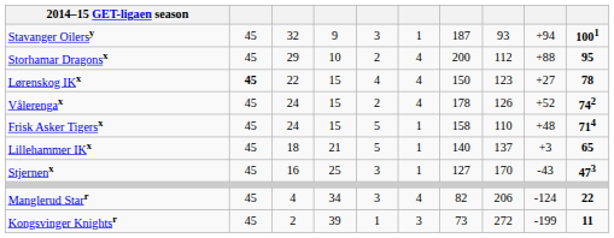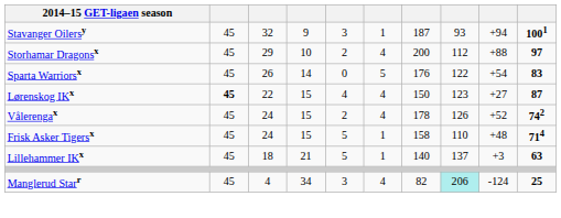Storhamar Dragonsx | column 10: 95 -> 97
+ row: Sparta Warriorsx | 45 | 26 | 14 | 0 | 5 | 176 | 122 | +54 | 83
Lørenskog IKx | column 10: 78 -> 87
Lillehammer IKx | column 10: 65 -> 63
- row: Stjernenx | 45 | 16 | 25 | 3 | 1 | 127 | 170 | -43 | 473
Manglerud Starr | column 8: no background -> paleturquoise background
Manglerud Starr | column 10: 22 -> 25
- row: Kongsvinger Knightsr | 45 | 2 | 39 | 1 | 3 | 73 | 272 | -199 | 11
